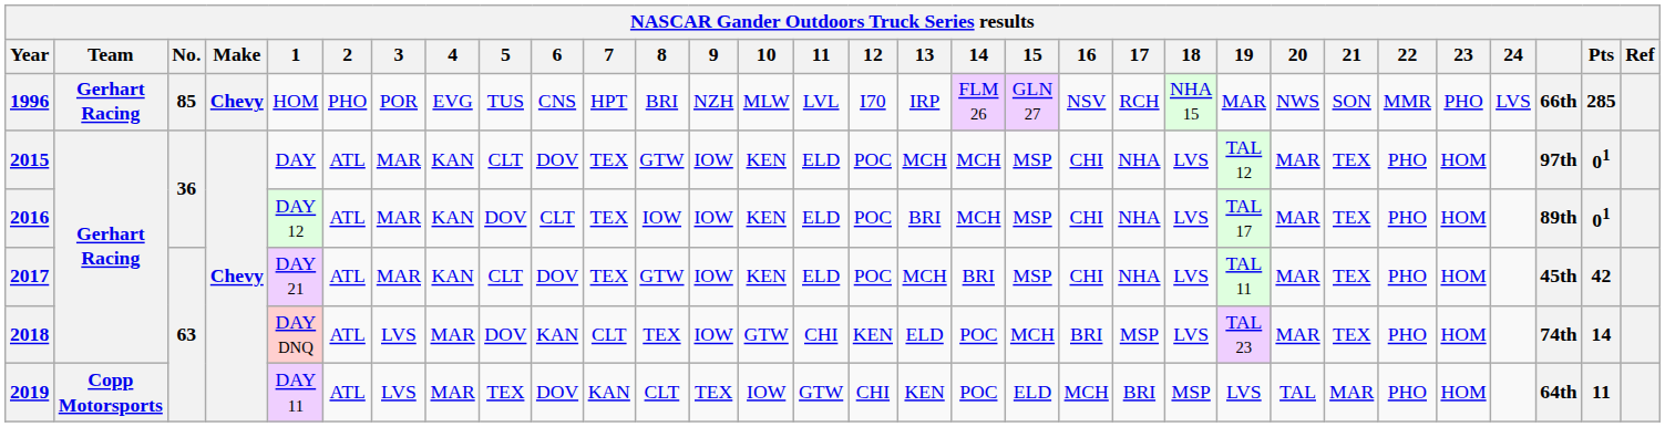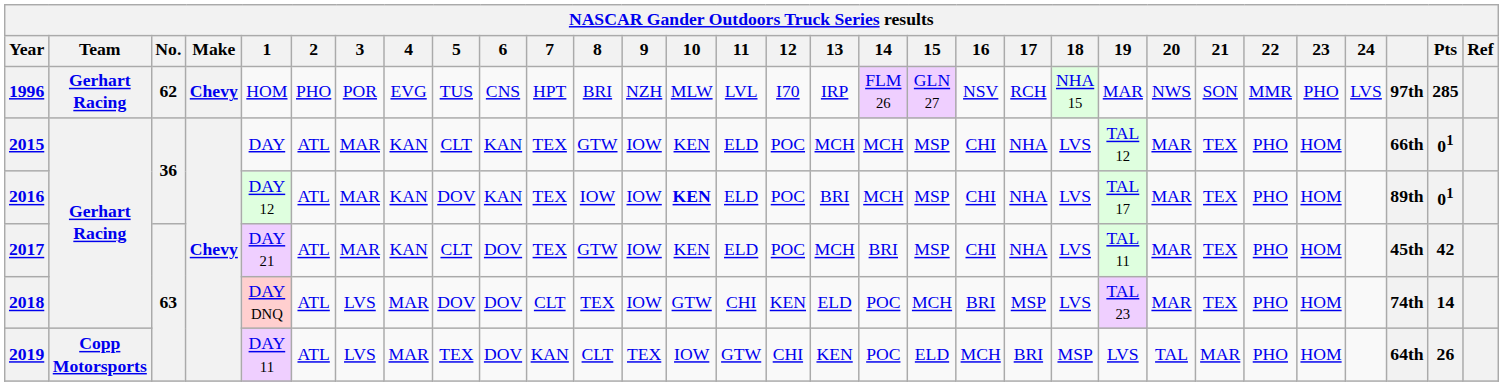1996 | No.: 85 -> 62
1996 | column 29: 66th -> 97th
2015 | 6: DOV -> KAN
2015 | column 29: 97th -> 66th
2016 | 6: CLT -> KAN
2016 | 10: normal -> bold
2018 | 6: KAN -> DOV
2019 | Pts: 11 -> 26
